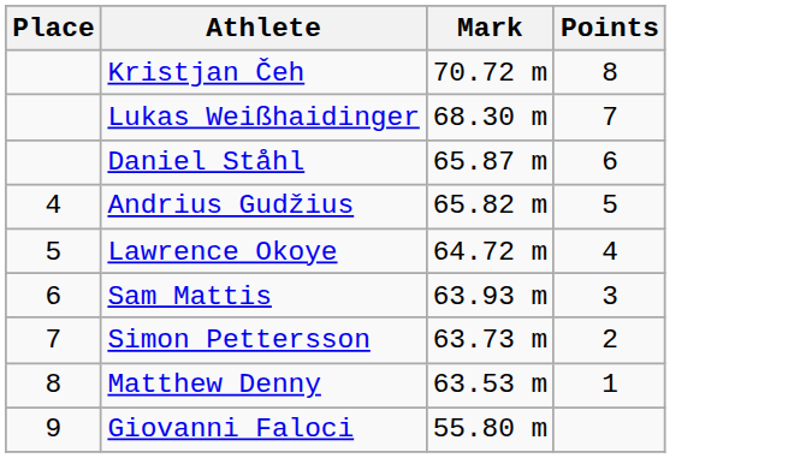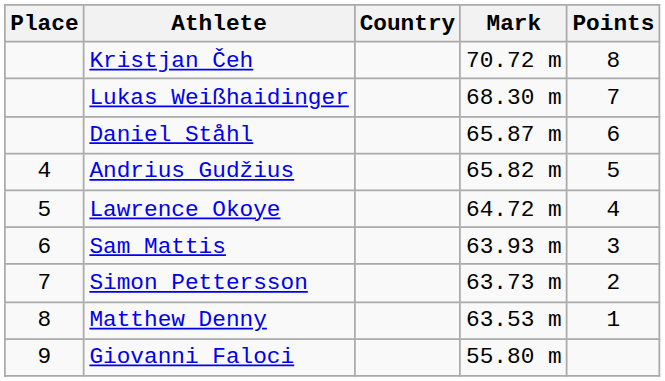+ column: Country
